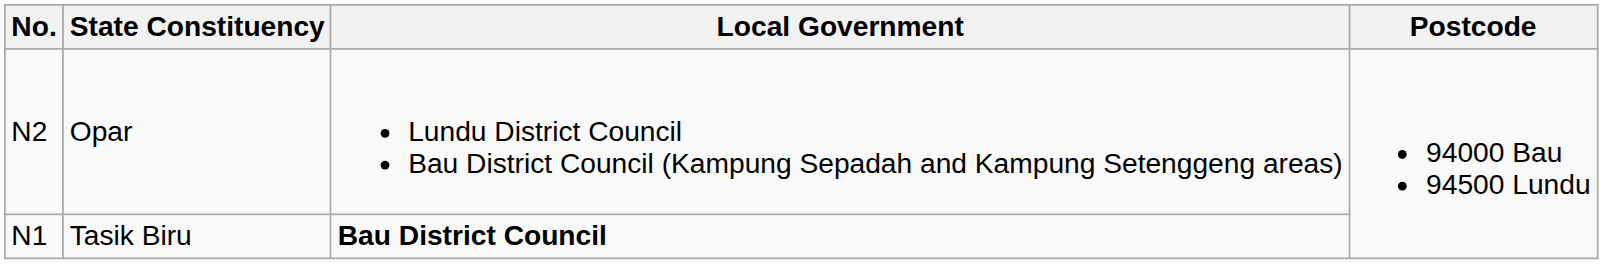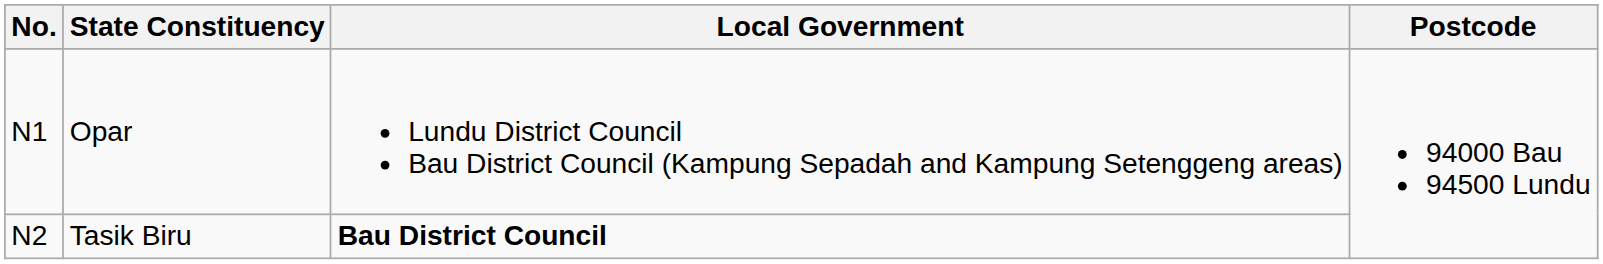Opar | No.: N2 -> N1
Tasik Biru | No.: N1 -> N2
